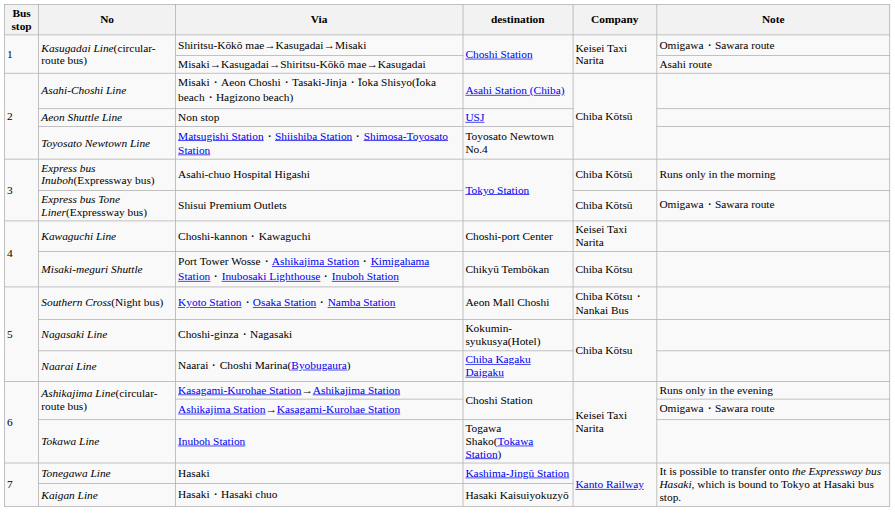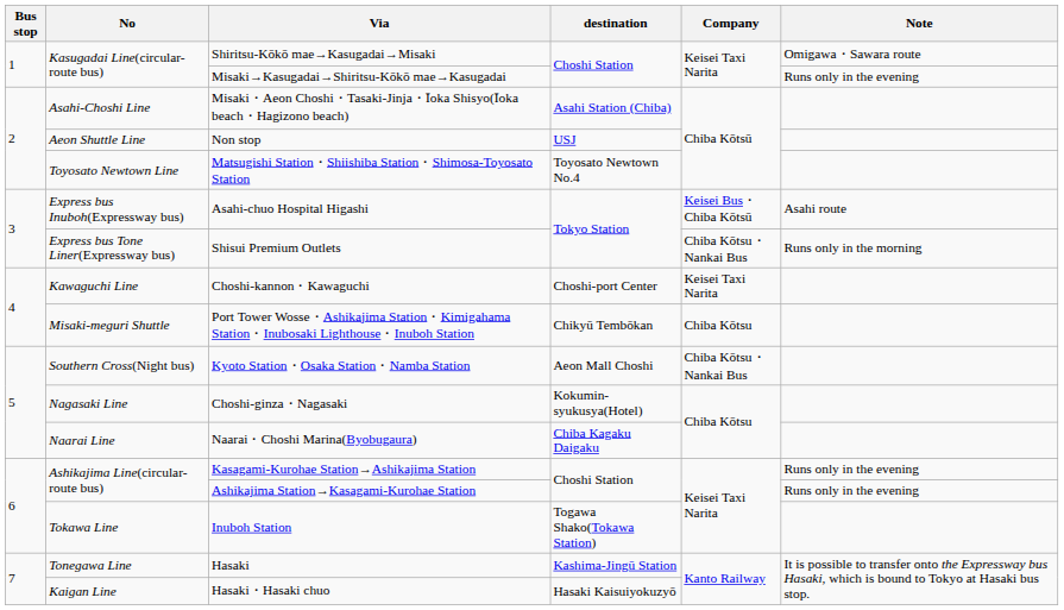Misaki→Kasugadai→Shiritsu-Kōkō mae→Kasugadai | Note: Asahi route -> Runs only in the evening
Asahi-chuo Hospital Higashi | Company: Chiba Kōtsū -> Keisei Bus・Chiba Kōtsū
Asahi-chuo Hospital Higashi | Note: Runs only in the morning -> Asahi route
Shisui Premium Outlets | Company: Chiba Kōtsū -> Chiba Kōtsu・Nankai Bus
Shisui Premium Outlets | Note: Omigawa・Sawara route -> Runs only in the morning
Ashikajima Station→Kasagami-Kurohae Station | Note: Omigawa・Sawara route -> Runs only in the evening
